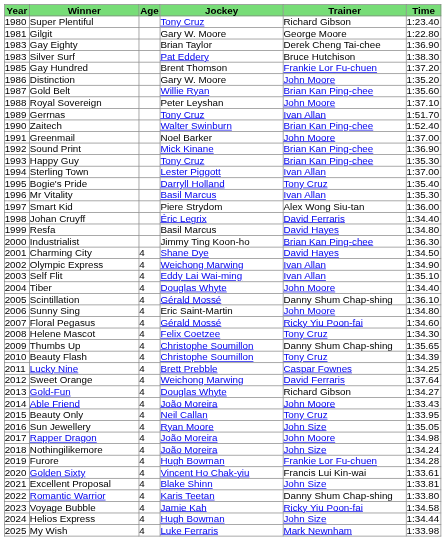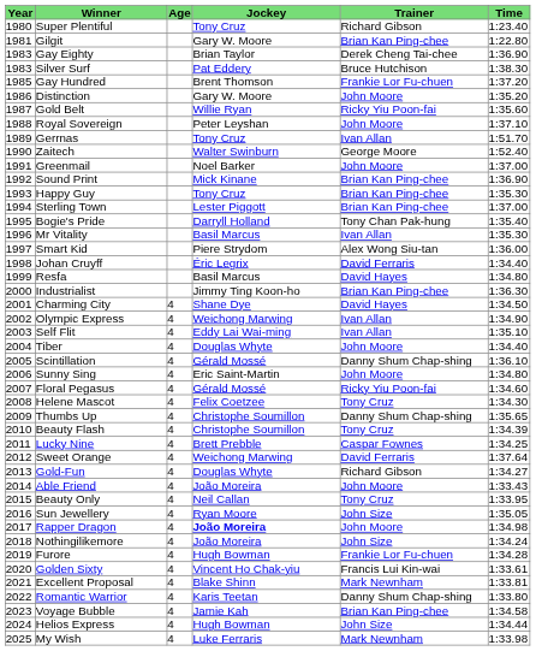Gilgit | Trainer: George Moore -> Brian Kan Ping-chee
Gold Belt | Trainer: Brian Kan Ping-chee -> Ricky Yiu Poon-fai
Zaitech | Trainer: Brian Kan Ping-chee -> George Moore
Sterling Town | Trainer: Ivan Allan -> Brian Kan Ping-chee
Bogie's Pride | Trainer: Tony Cruz -> Tony Chan Pak-hung
Rapper Dragon | Jockey: normal -> bold
Excellent Proposal | Trainer: John Size -> Mark Newnham
Voyage Bubble | Trainer: Ricky Yiu Poon-fai -> Brian Kan Ping-chee
